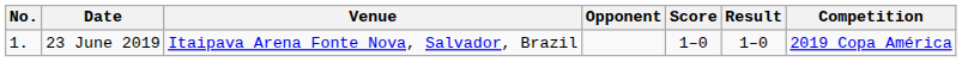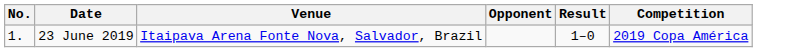- column: Score | 1–0
